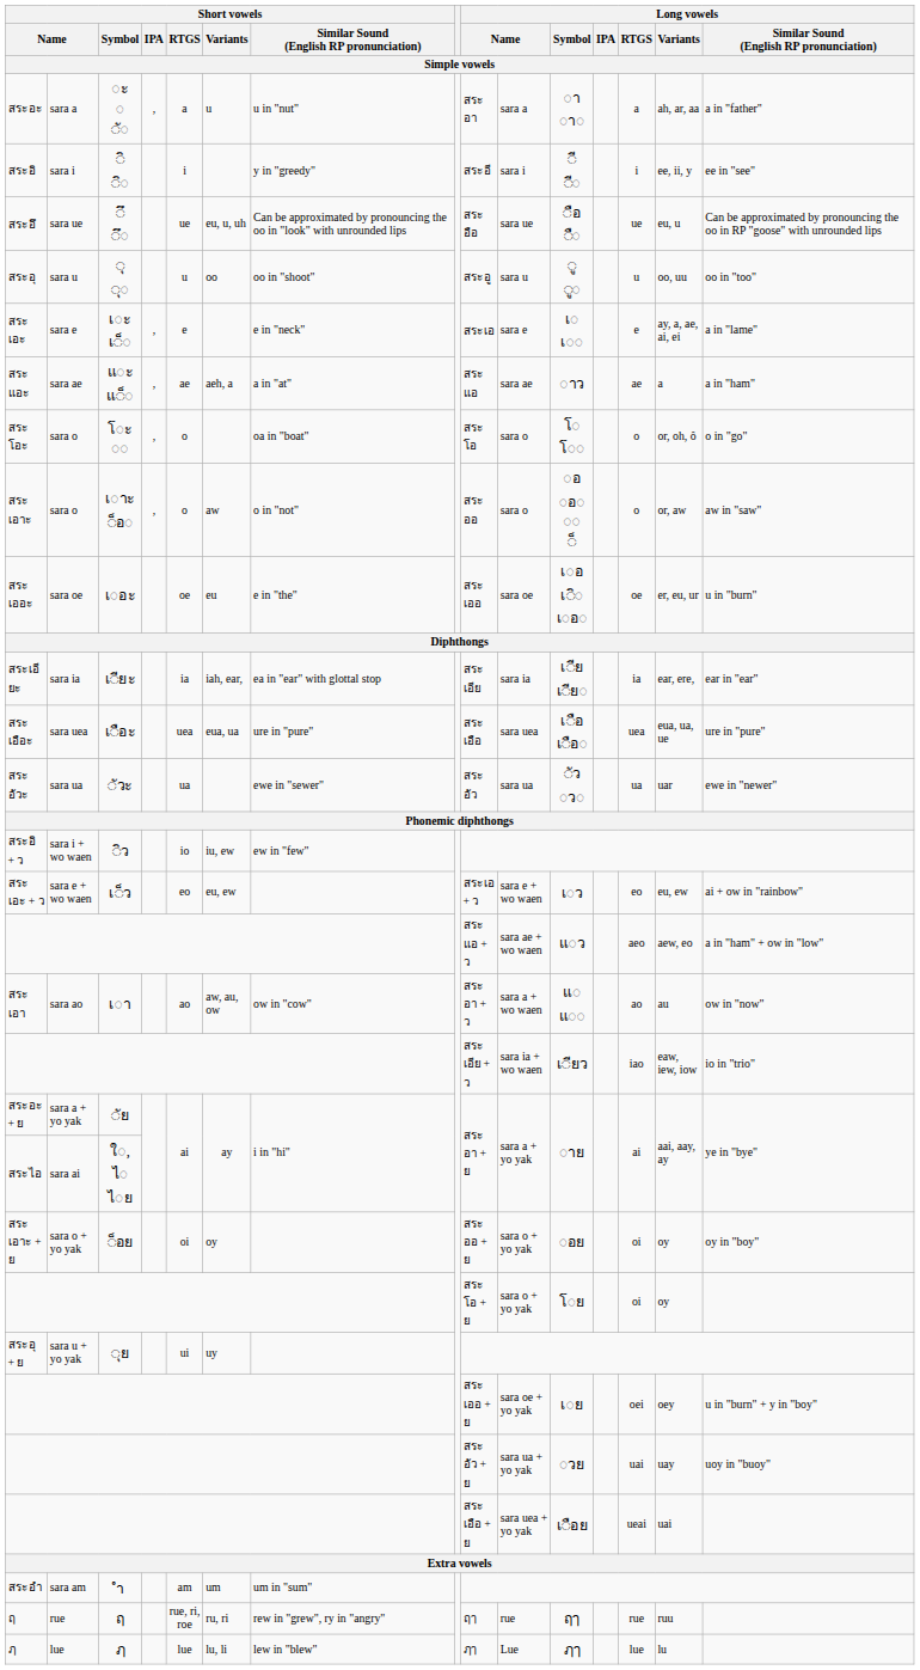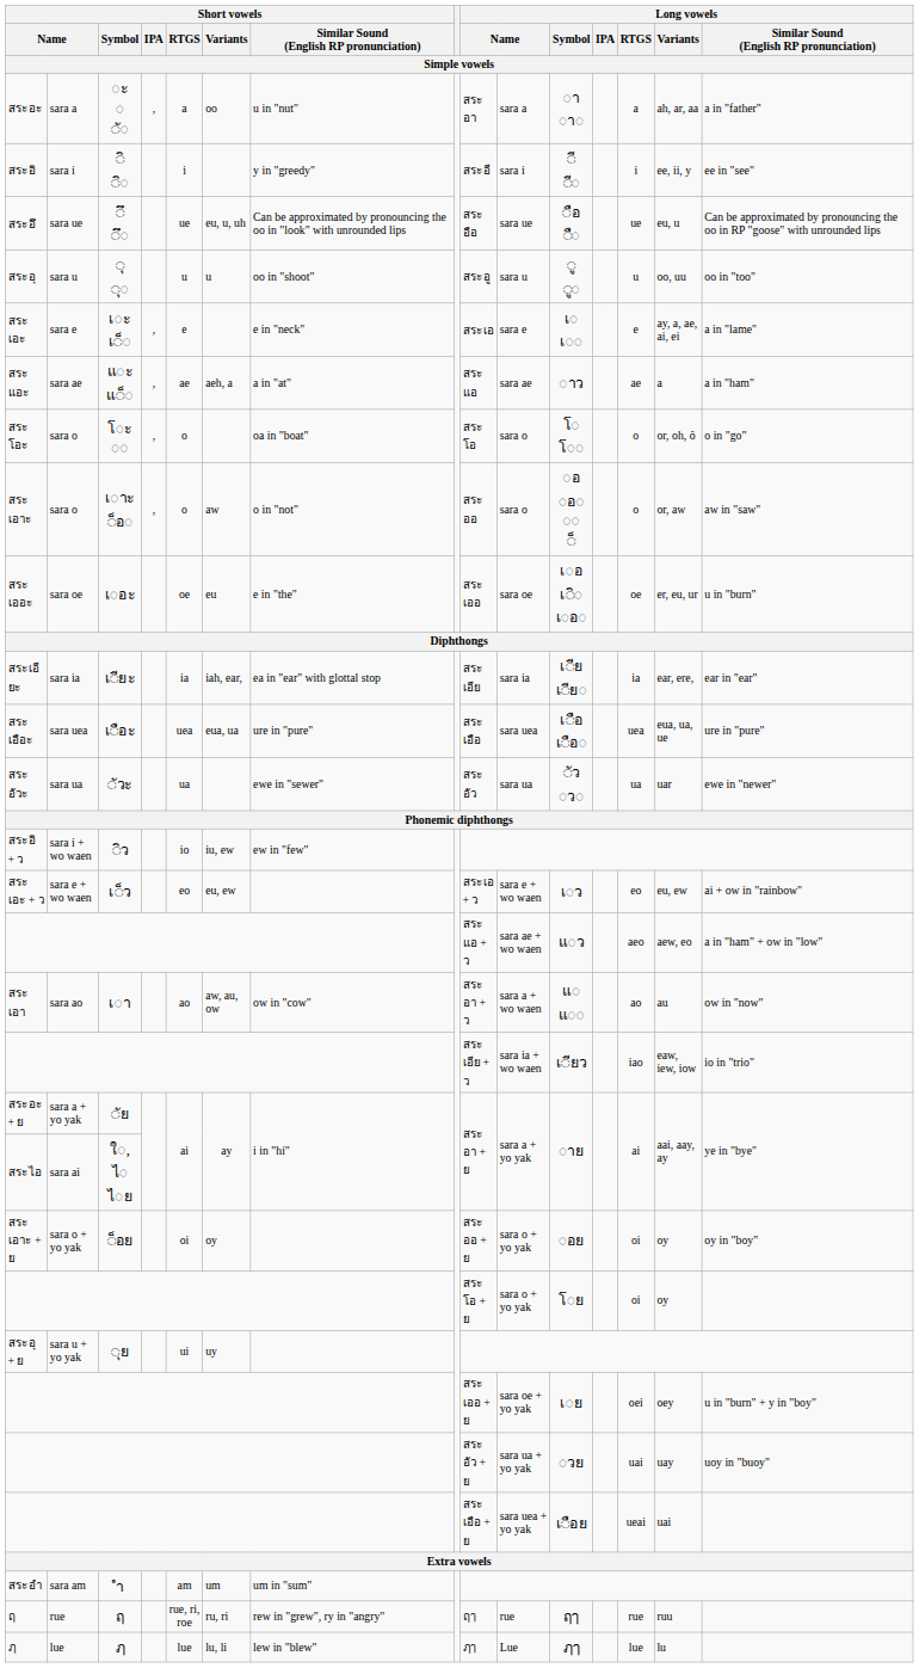สระอะ | Short vowels / Variants: u -> oo
สระอุ | Short vowels / Variants: oo -> u
